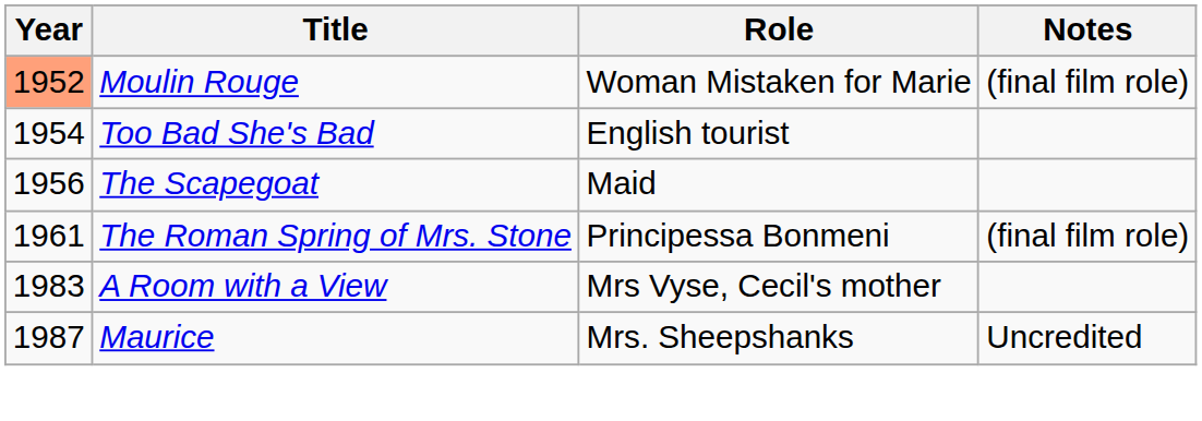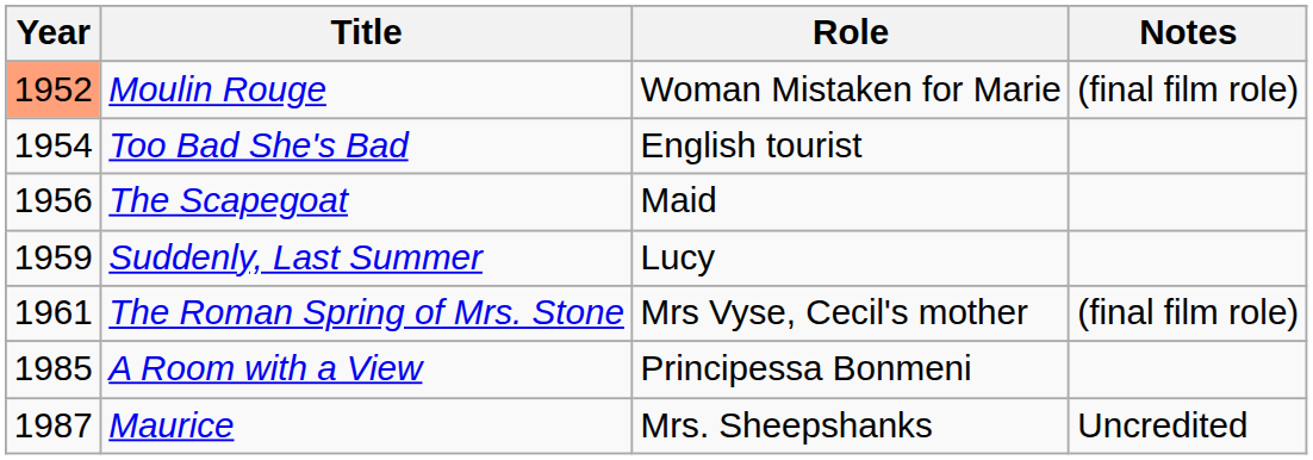+ row: 1959 | Suddenly, Last Summer | Lucy
The Roman Spring of Mrs. Stone | Role: Principessa Bonmeni -> Mrs Vyse, Cecil's mother
A Room with a View | Year: 1983 -> 1985
A Room with a View | Role: Mrs Vyse, Cecil's mother -> Principessa Bonmeni
